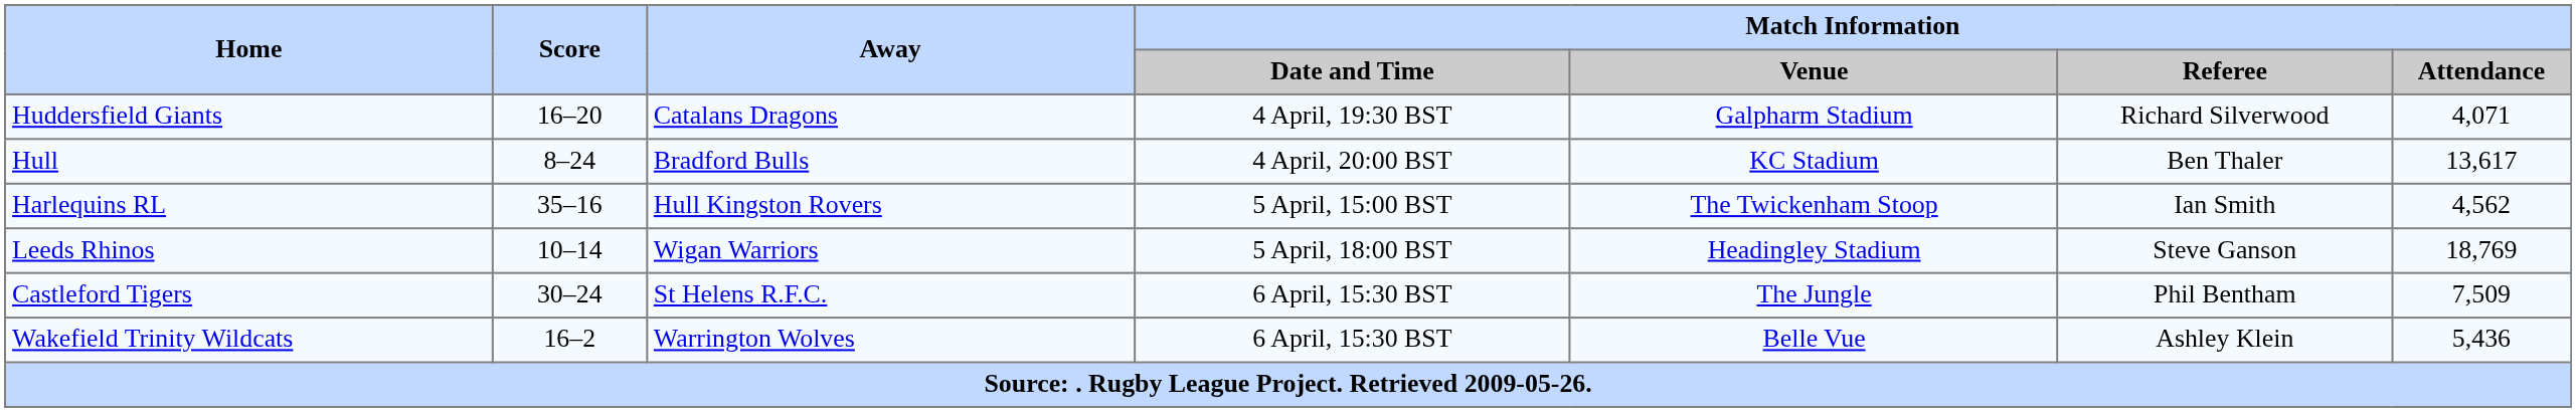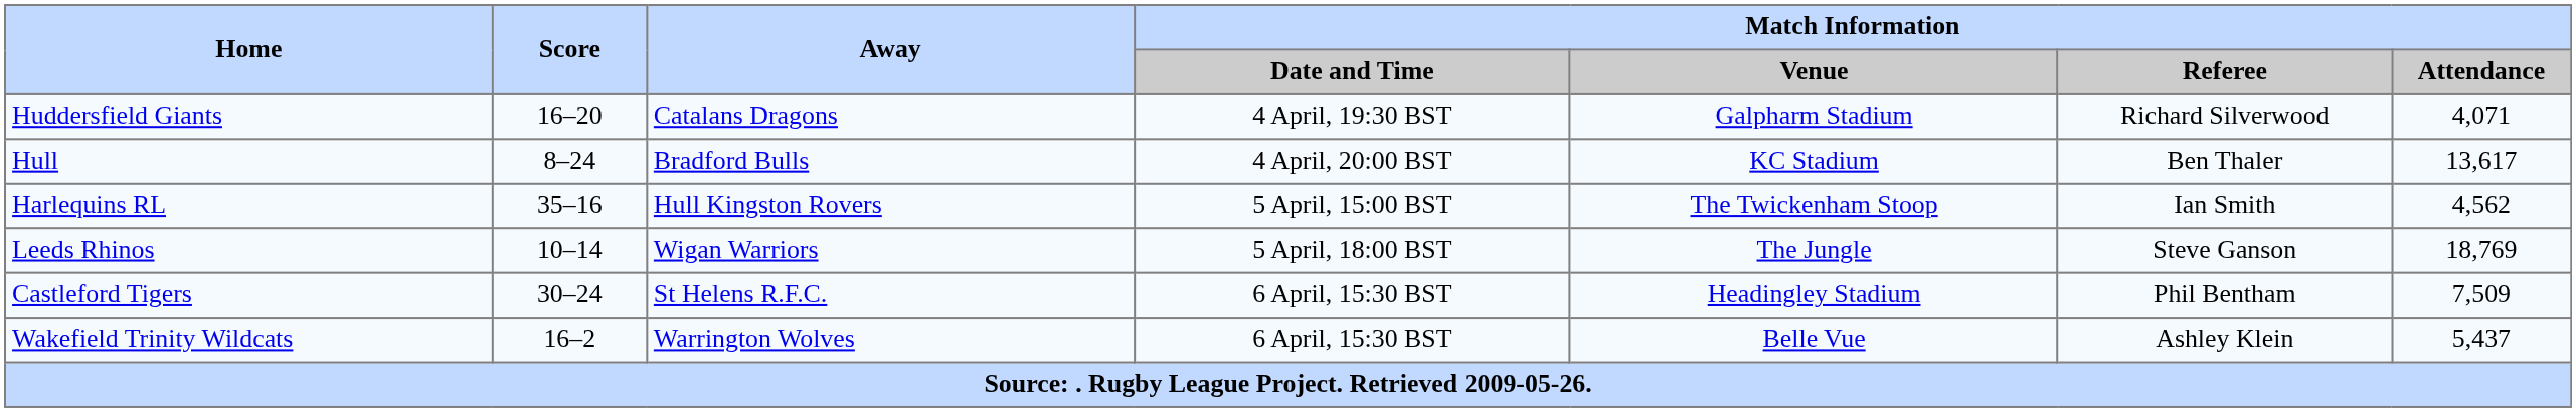Leeds Rhinos | Match Information / Venue: Headingley Stadium -> The Jungle
Castleford Tigers | Match Information / Venue: The Jungle -> Headingley Stadium
Wakefield Trinity Wildcats | Match Information / Attendance: 5,436 -> 5,437
